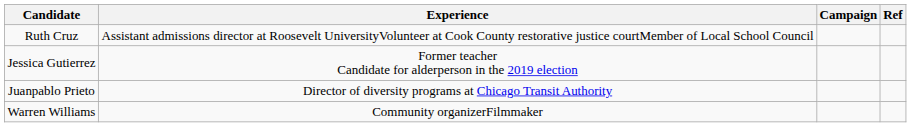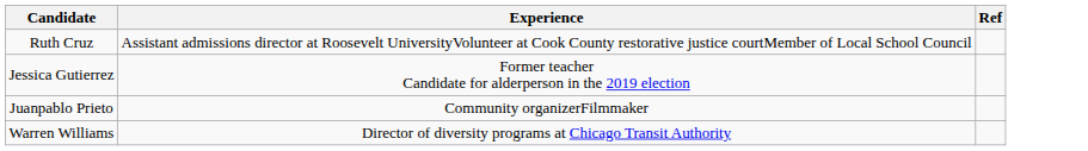- column: Campaign
Juanpablo Prieto | Experience: Director of diversity programs at Chicago Transit Authority -> Community organizerFilmmaker
Warren Williams | Experience: Community organizerFilmmaker -> Director of diversity programs at Chicago Transit Authority
